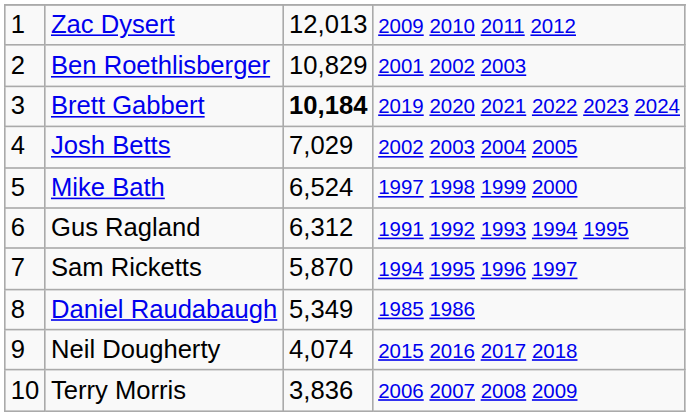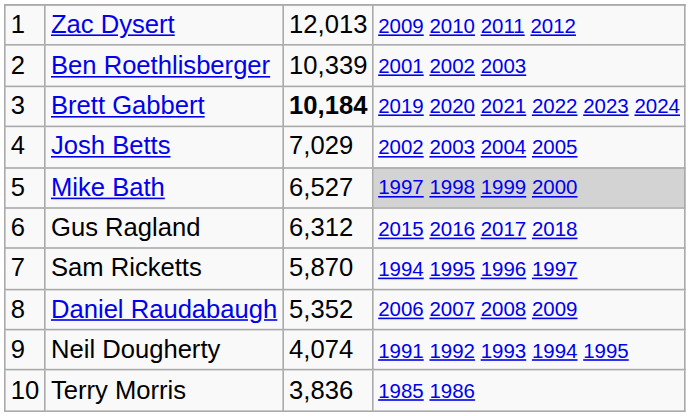Ben Roethlisberger | column 3: 10,829 -> 10,339
Mike Bath | column 3: 6,524 -> 6,527
Mike Bath | column 4: no background -> lightgrey background
Gus Ragland | column 4: 1991 1992 1993 1994 1995 -> 2015 2016 2017 2018
Daniel Raudabaugh | column 3: 5,349 -> 5,352
Daniel Raudabaugh | column 4: 1985 1986 -> 2006 2007 2008 2009
Neil Dougherty | column 4: 2015 2016 2017 2018 -> 1991 1992 1993 1994 1995
Terry Morris | column 4: 2006 2007 2008 2009 -> 1985 1986
